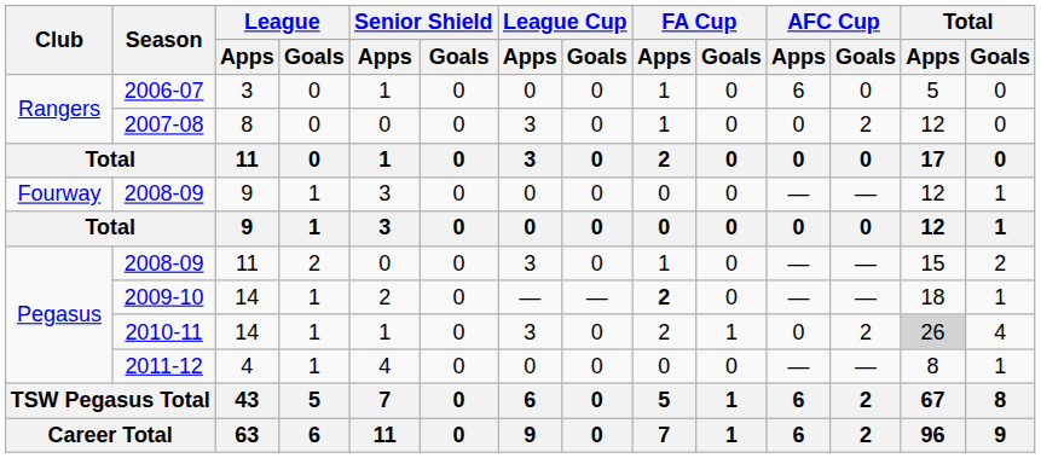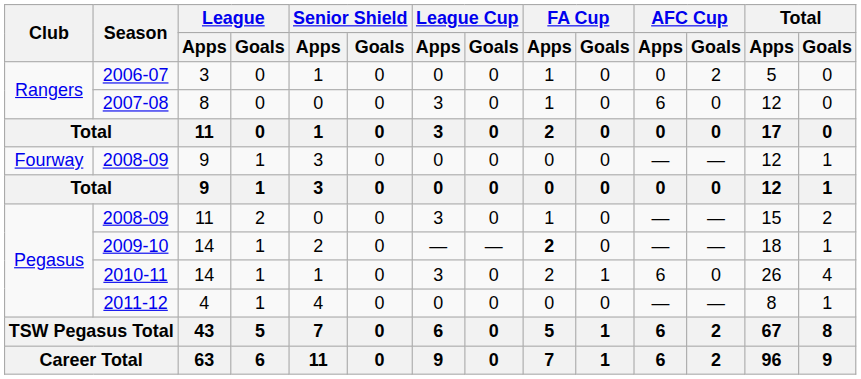2006-07 | AFC Cup / Apps: 6 -> 0
2006-07 | AFC Cup / Goals: 0 -> 2
2007-08 | AFC Cup / Apps: 0 -> 6
2007-08 | AFC Cup / Goals: 2 -> 0
2010-11 | AFC Cup / Apps: 0 -> 6
2010-11 | AFC Cup / Goals: 2 -> 0
2010-11 | Total / Apps: lightgrey background -> no background
